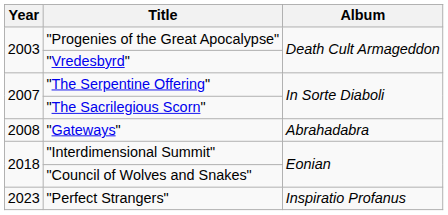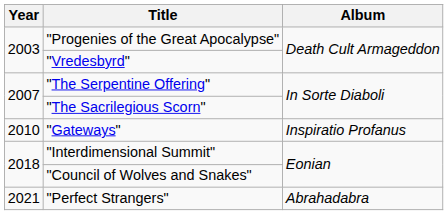"Gateways" | Year: 2008 -> 2010
"Gateways" | Album: Abrahadabra -> Inspiratio Profanus
"Perfect Strangers" | Year: 2023 -> 2021
"Perfect Strangers" | Album: Inspiratio Profanus -> Abrahadabra
